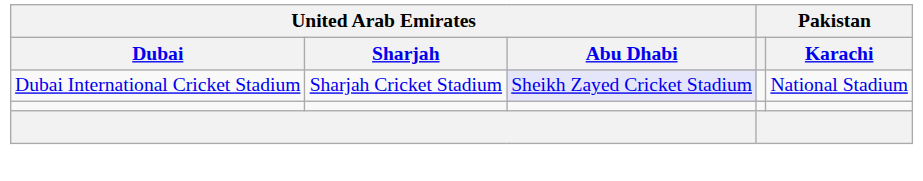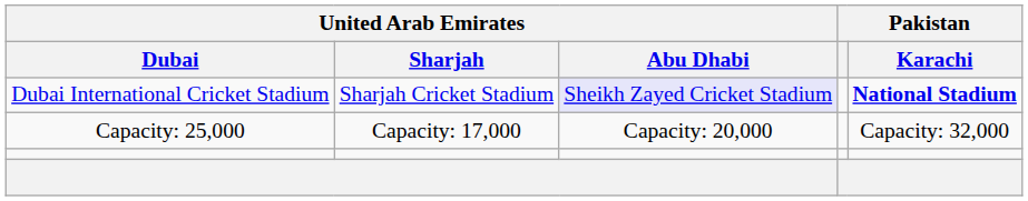Dubai International Cricket Stadium | Pakistan / Karachi: normal -> bold
+ row: Capacity: 25,000 | Capacity: 17,000 | Capacity: 20,000 | Capacity: 32,000
